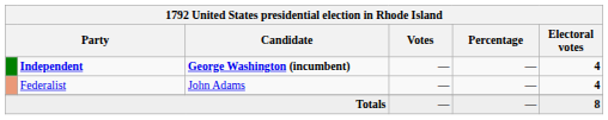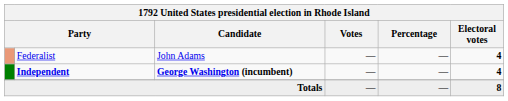rows swapped: Independent <-> Federalist
